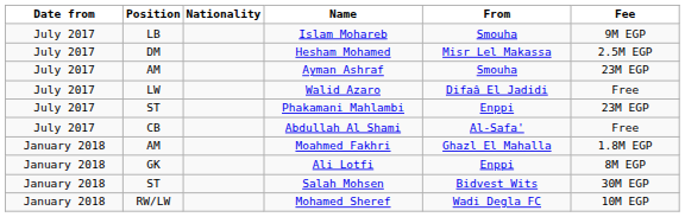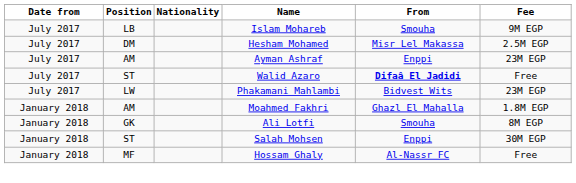Ayman Ashraf | From: Smouha -> Enppi
Walid Azaro | Position: LW -> ST
Walid Azaro | From: normal -> bold
Phakamani Mahlambi | Position: ST -> LW
Phakamani Mahlambi | From: Enppi -> Bidvest Wits
- row: July 2017 | CB | Abdullah Al Shami | Al-Safa' | Free
Ali Lotfi | From: Enppi -> Smouha
Salah Mohsen | From: Bidvest Wits -> Enppi
- row: January 2018 | RW/LW | Mohamed Sheref | Wadi Degla FC | 10M EGP
+ row: January 2018 | MF | Hossam Ghaly | Al-Nassr FC | Free
